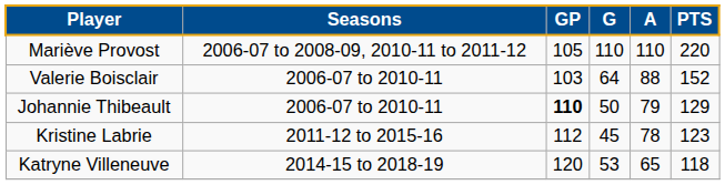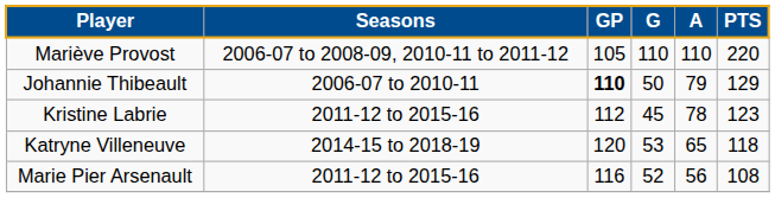- row: Valerie Boisclair | 2006-07 to 2010-11 | 103 | 64 | 88 | 152
+ row: Marie Pier Arsenault | 2011-12 to 2015-16 | 116 | 52 | 56 | 108
